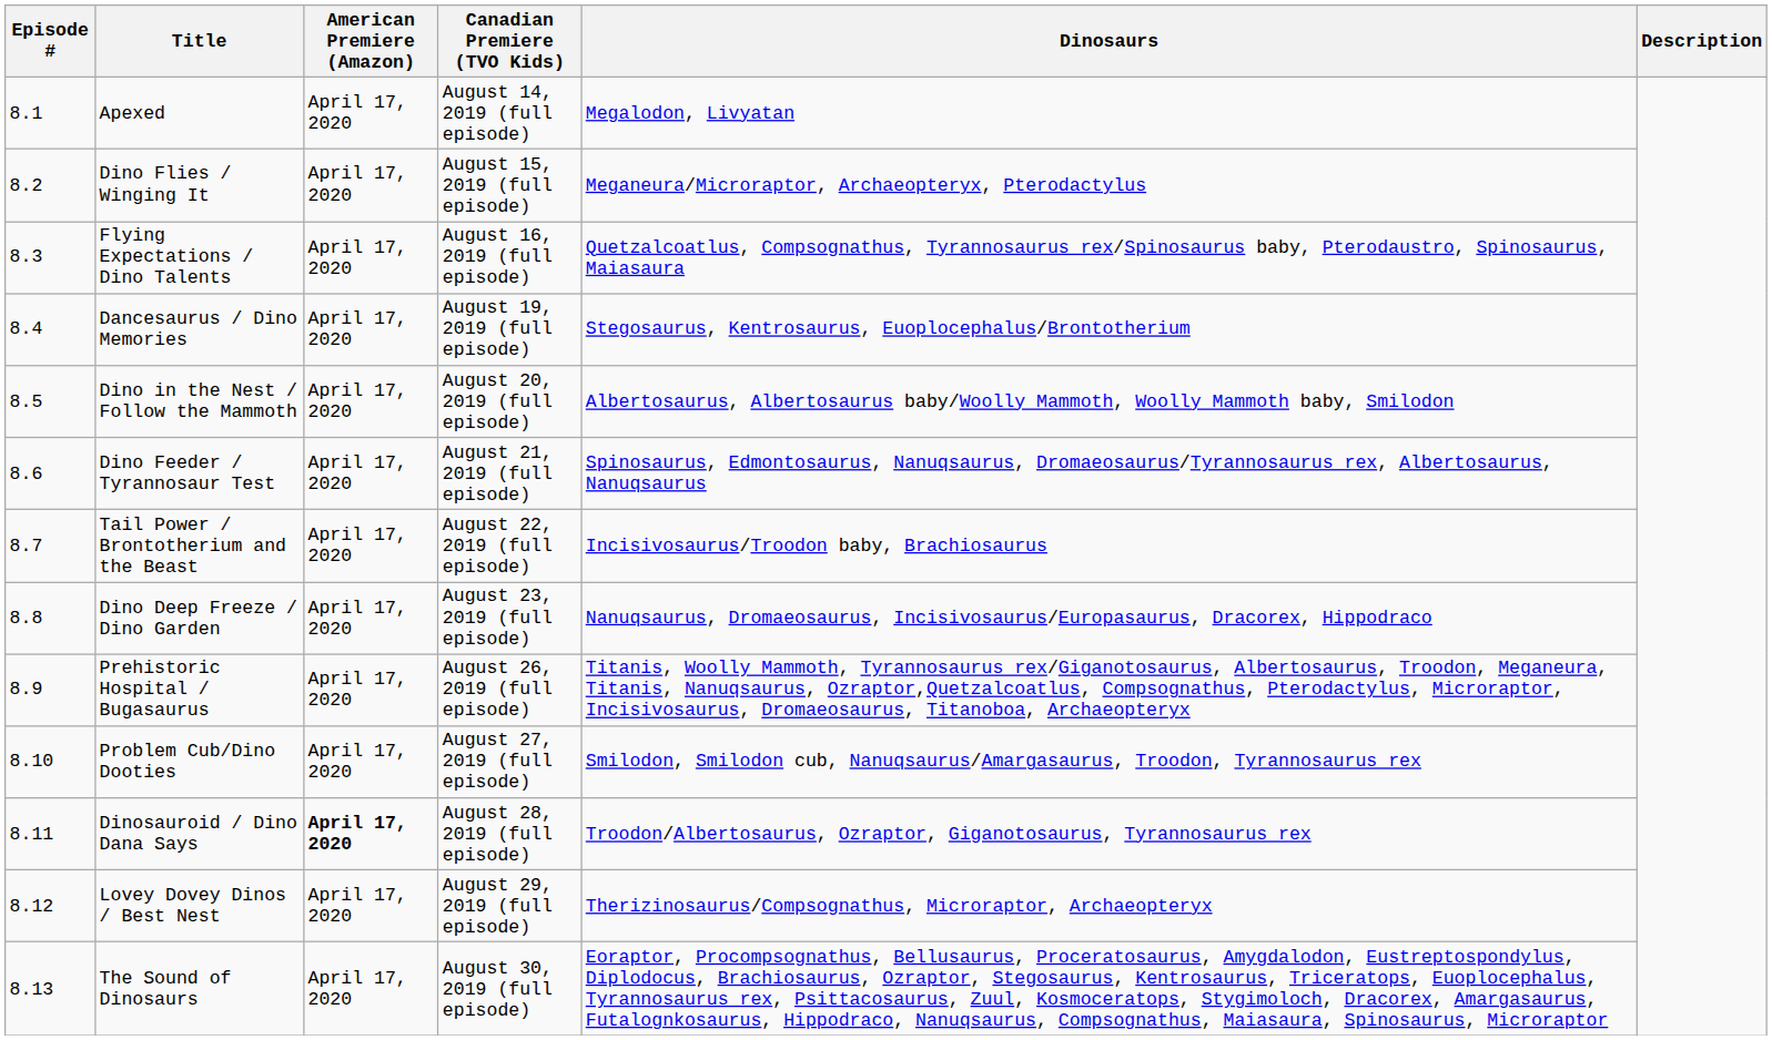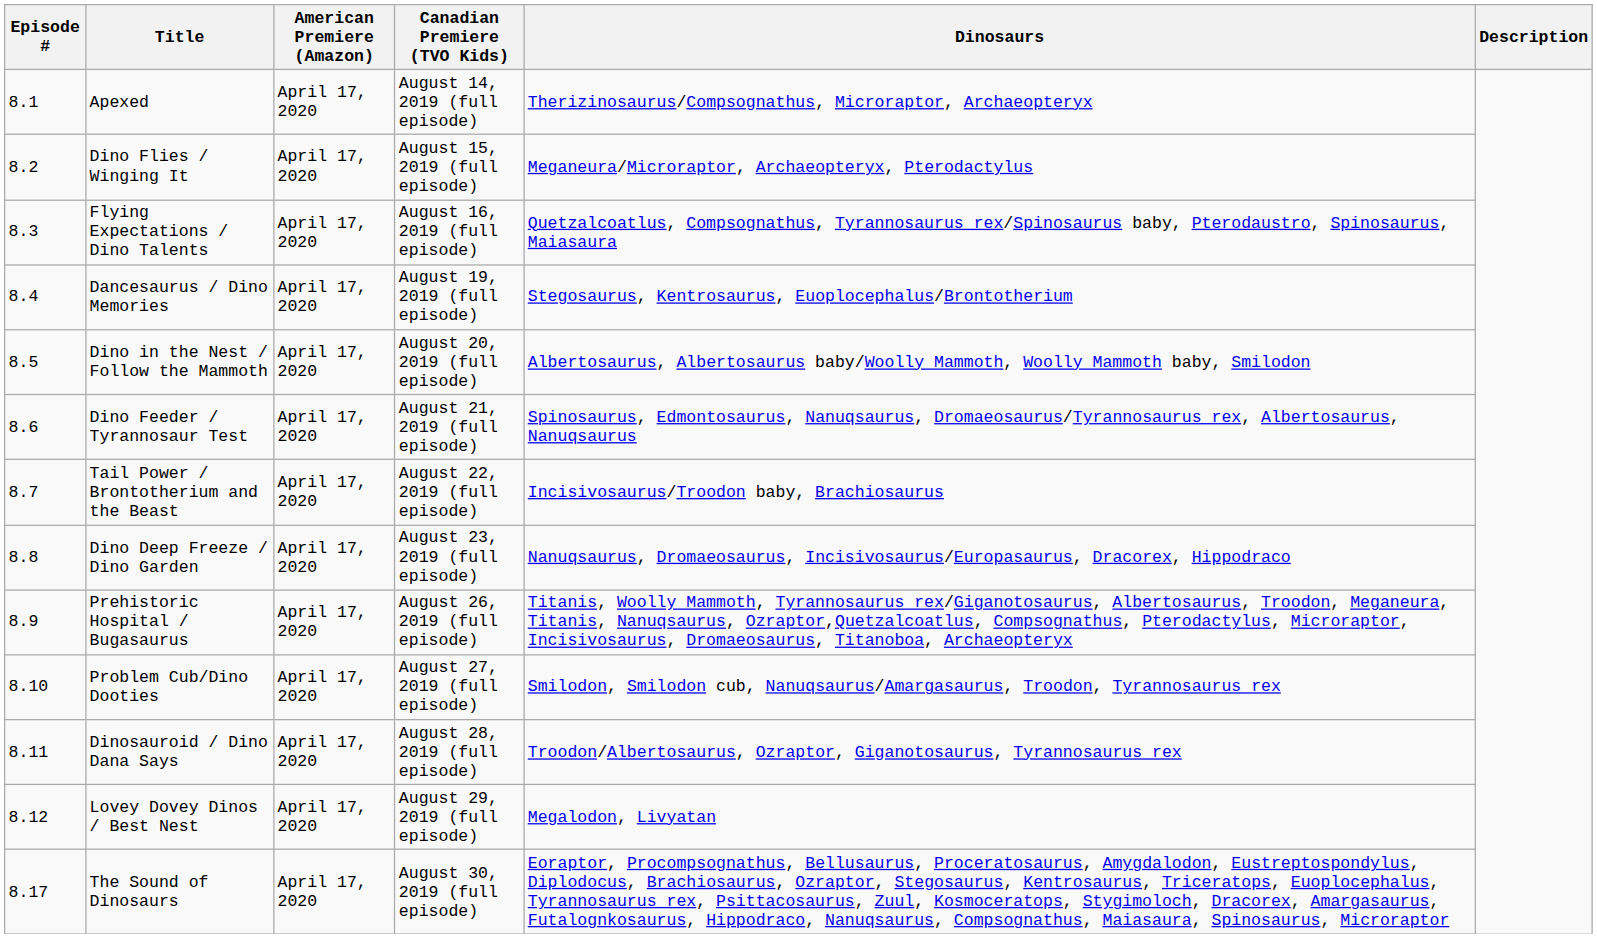Apexed | Dinosaurs: Megalodon, Livyatan -> Therizinosaurus/Compsognathus, Microraptor, Archaeopteryx
Dinosauroid / Dino Dana Says | American Premiere (Amazon): bold -> normal
Lovey Dovey Dinos / Best Nest | Dinosaurs: Therizinosaurus/Compsognathus, Microraptor, Archaeopteryx -> Megalodon, Livyatan
The Sound of Dinosaurs | Episode #: 8.13 -> 8.17
